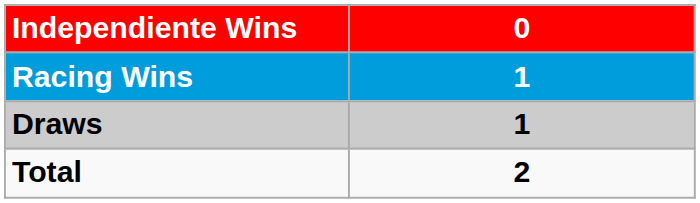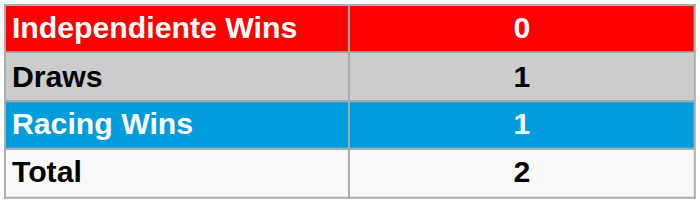rows swapped: Draws <-> Racing Wins
